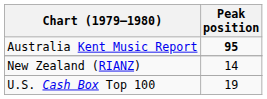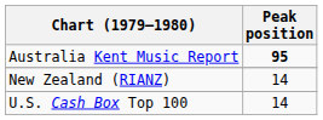U.S. Cash Box Top 100 | Peak position: 19 -> 14
